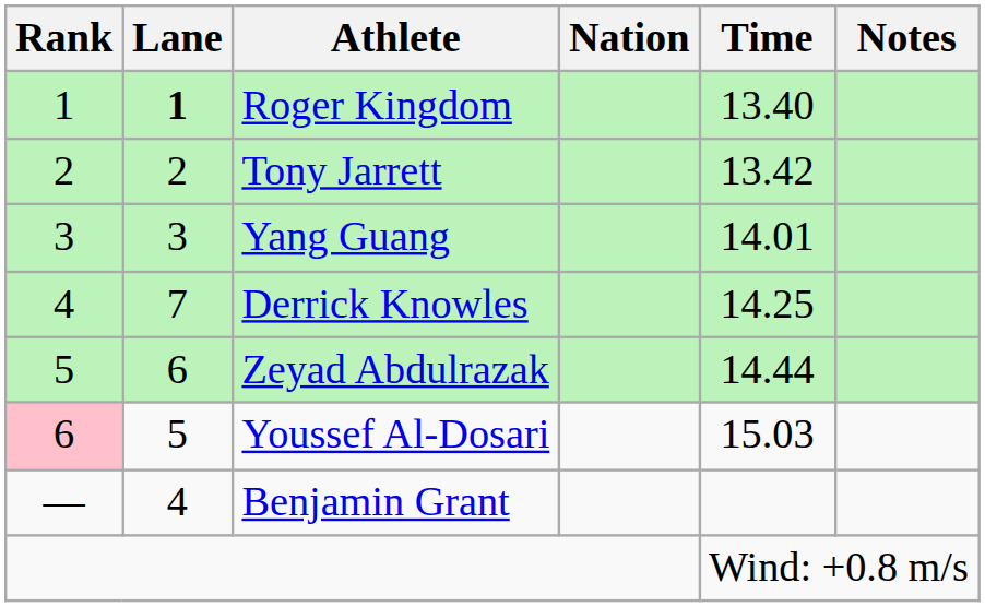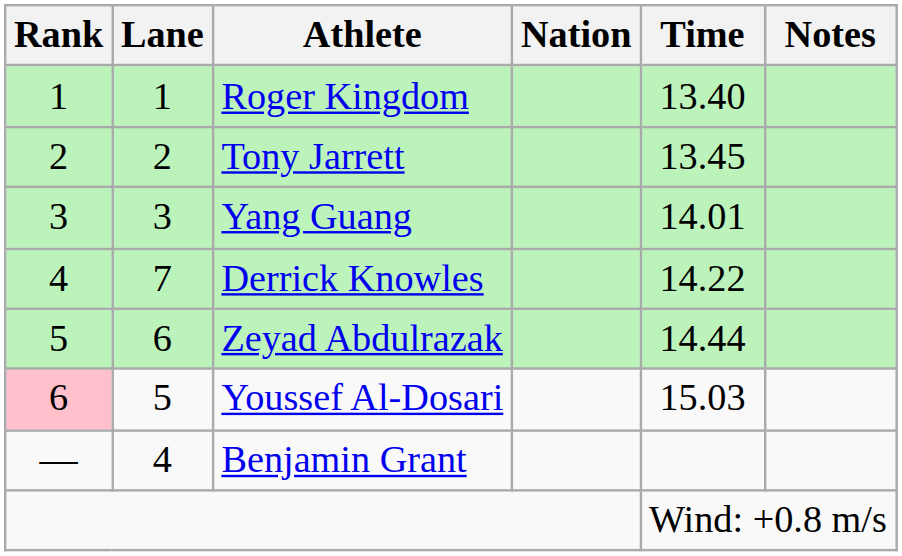Roger Kingdom | Lane: bold -> normal
Tony Jarrett | Time: 13.42 -> 13.45
Derrick Knowles | Time: 14.25 -> 14.22
